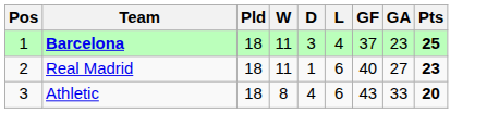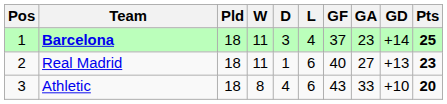+ column: GD | +14 | +13 | +10
